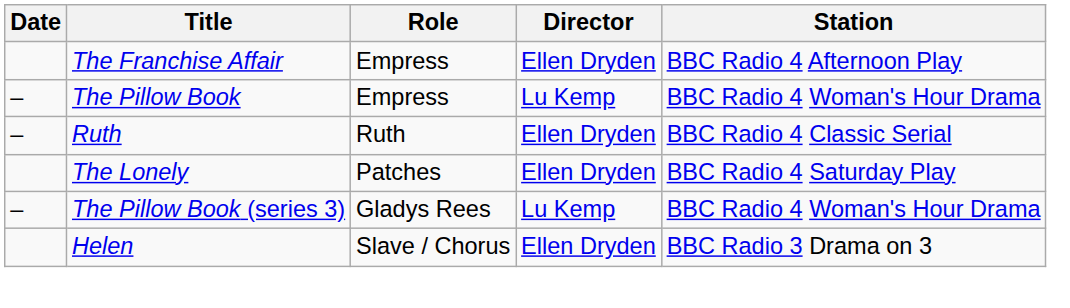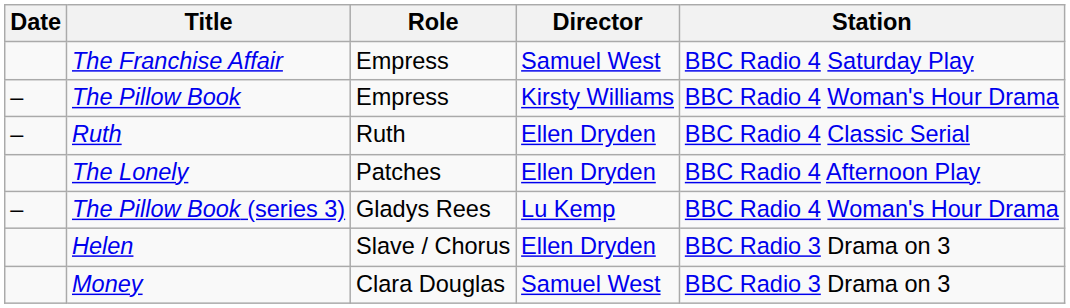The Franchise Affair | Director: Ellen Dryden -> Samuel West
The Franchise Affair | Station: BBC Radio 4 Afternoon Play -> BBC Radio 4 Saturday Play
The Pillow Book | Director: Lu Kemp -> Kirsty Williams
The Lonely | Station: BBC Radio 4 Saturday Play -> BBC Radio 4 Afternoon Play
+ row: Money | Clara Douglas | Samuel West | BBC Radio 3 Drama on 3
